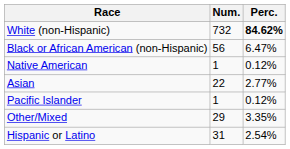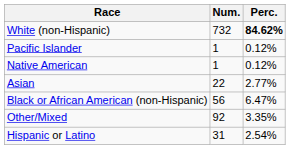rows swapped: Black or African American (non-Hispanic) <-> Pacific Islander
Other/Mixed | Num.: 29 -> 92
